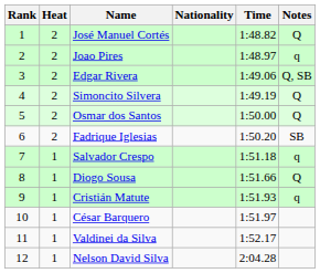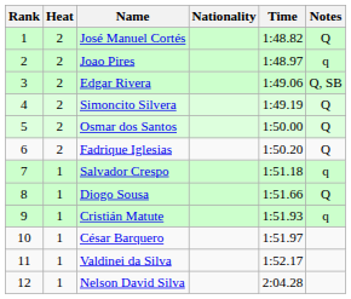Fadrique Iglesias | Notes: SB -> Q
